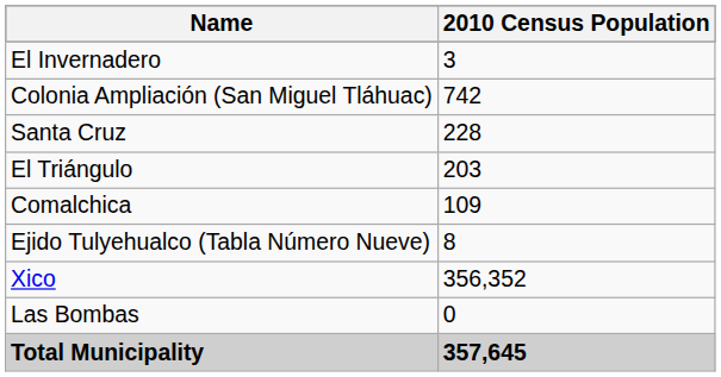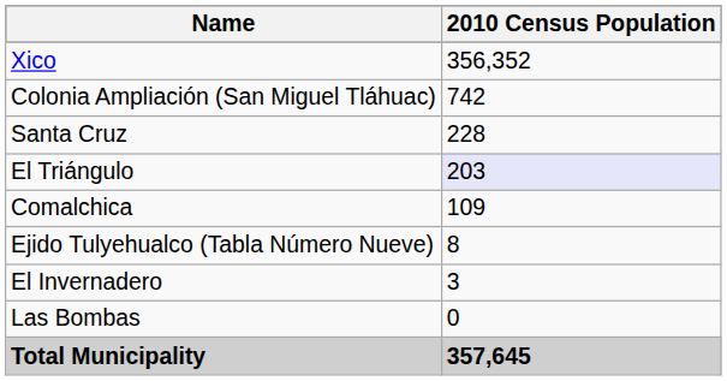rows swapped: Xico <-> El Invernadero
El Triángulo | 2010 Census Population: no background -> lavender background
